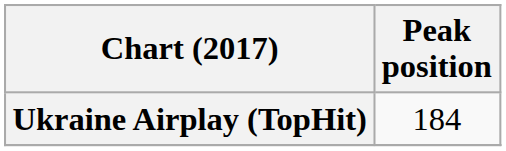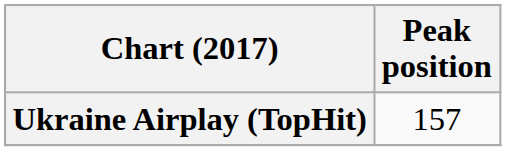Ukraine Airplay (TopHit) | Peak position: 184 -> 157
